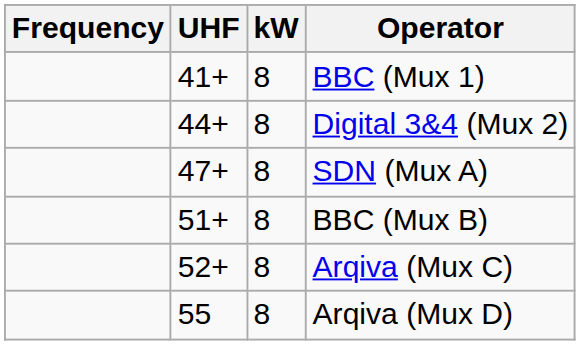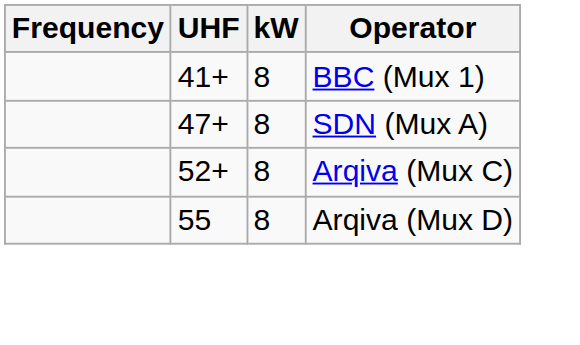- row: 44+ | 8 | Digital 3&4 (Mux 2)
- row: 51+ | 8 | BBC (Mux B)
